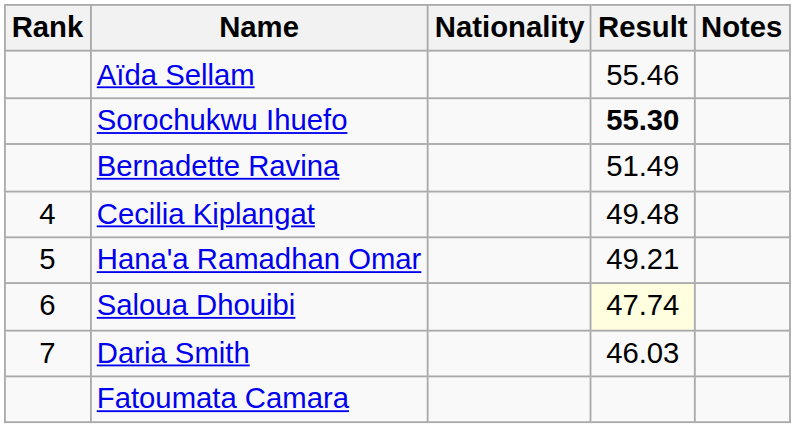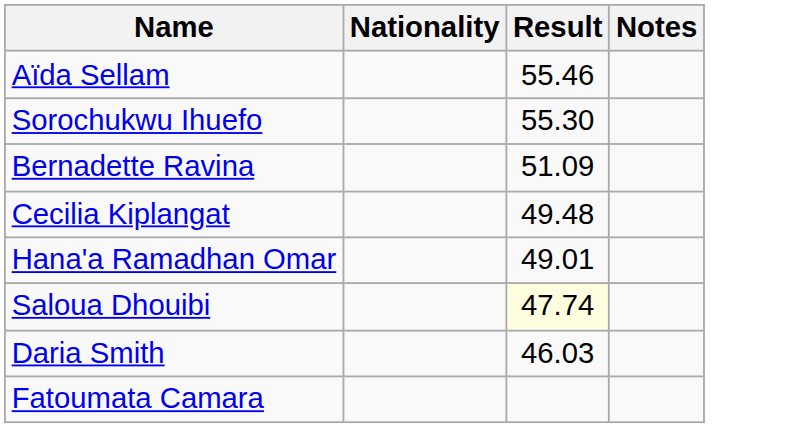- column: Rank | 4 | 5 | 6 | 7
Sorochukwu Ihuefo | Result: bold -> normal
Bernadette Ravina | Result: 51.49 -> 51.09
Hana'a Ramadhan Omar | Result: 49.21 -> 49.01
